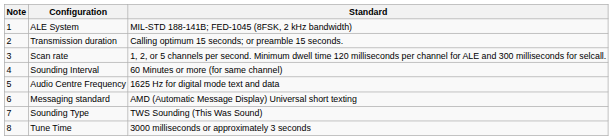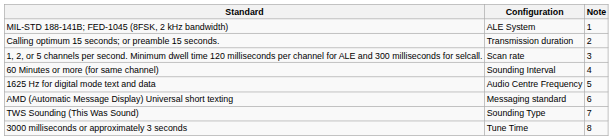columns swapped: Note <-> Standard
